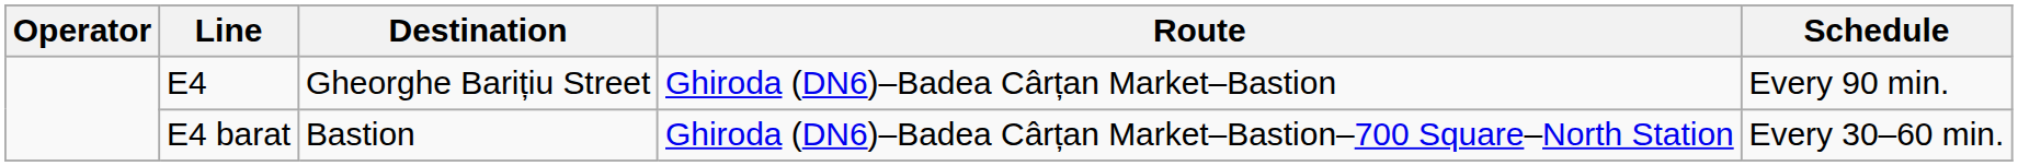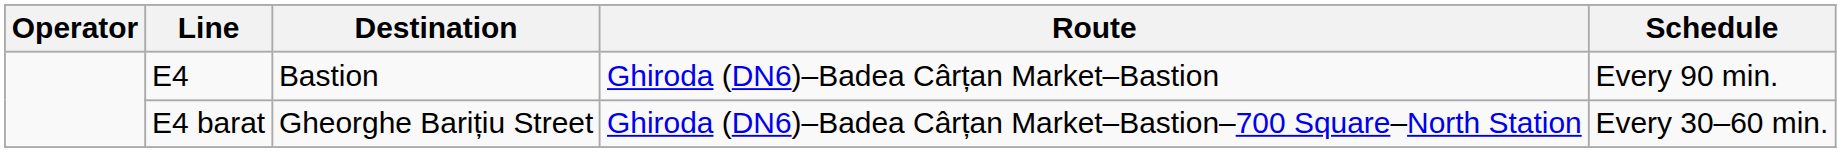E4 | Destination: Gheorghe Barițiu Street -> Bastion
E4 barat | Destination: Bastion -> Gheorghe Barițiu Street
